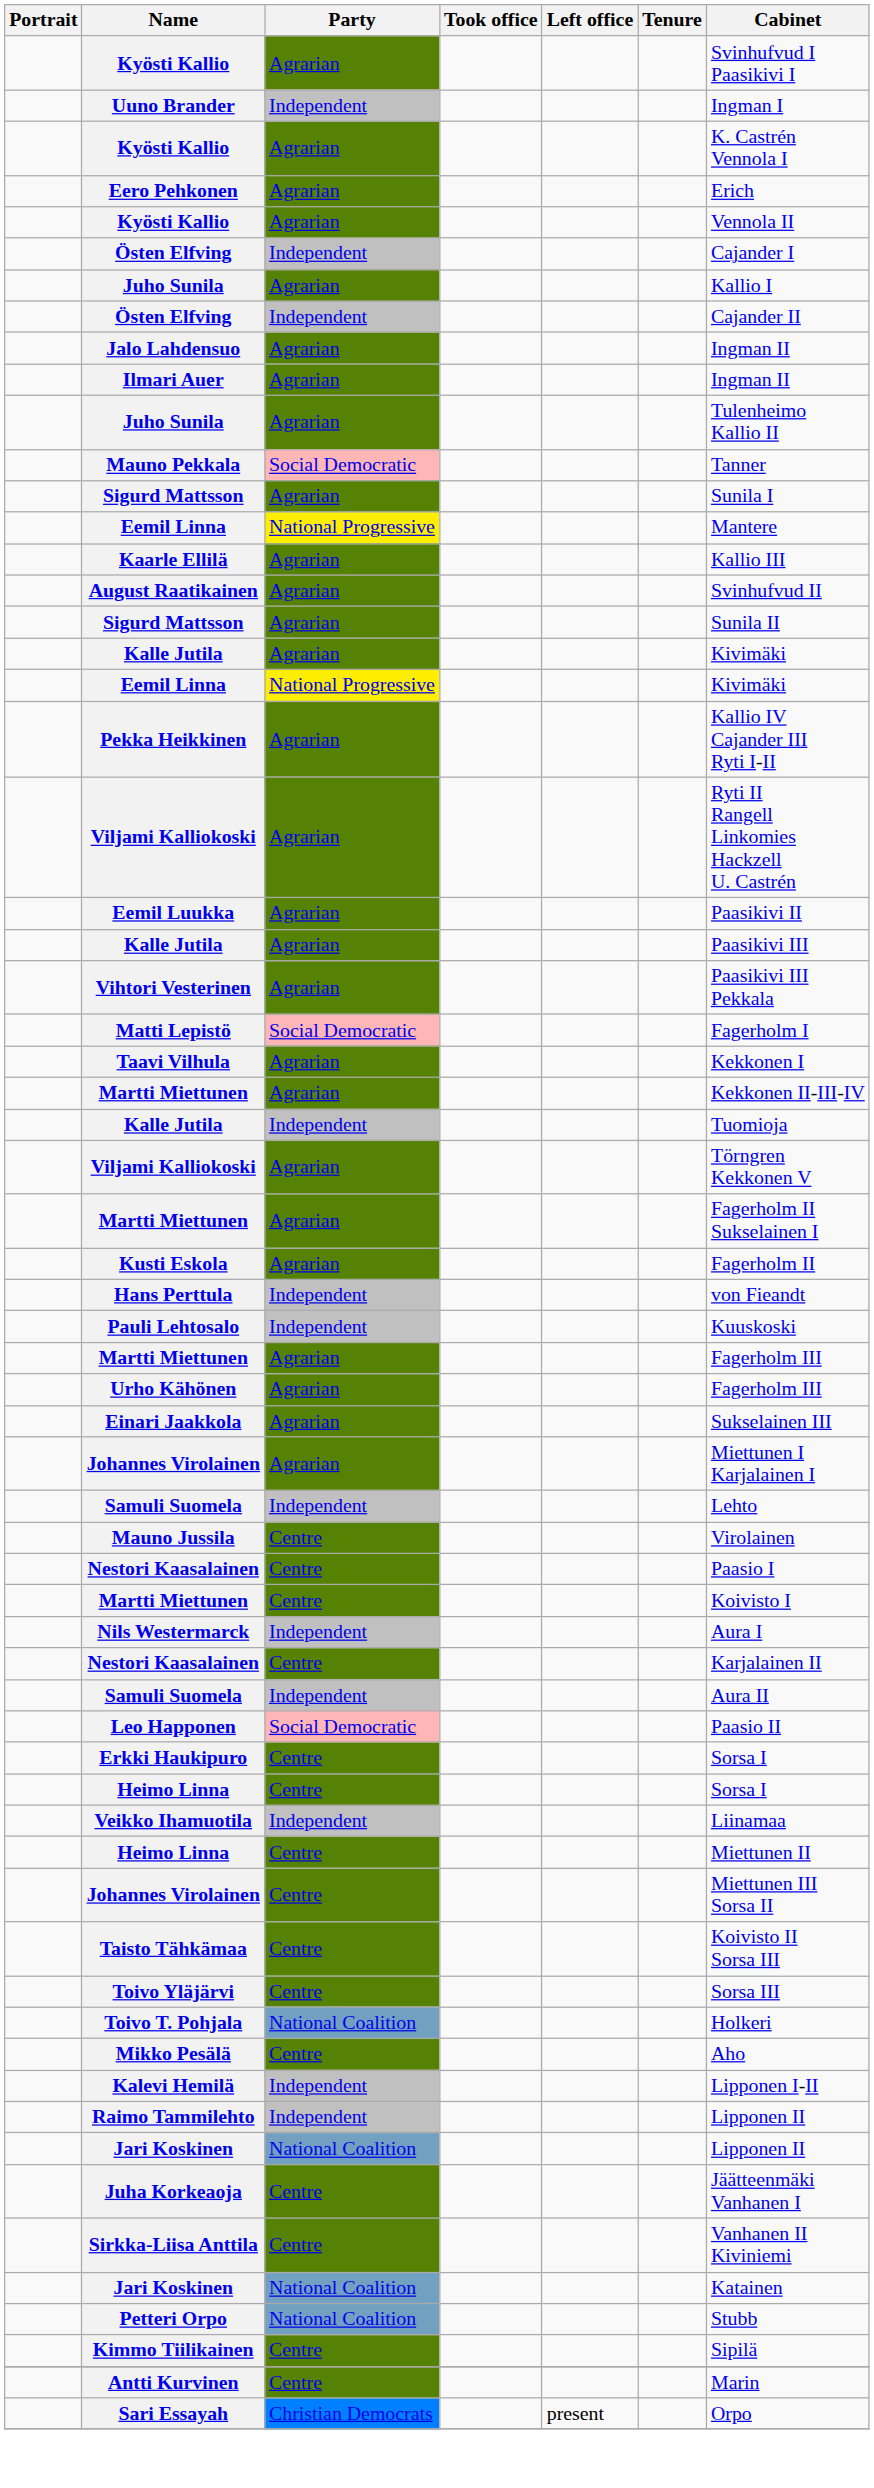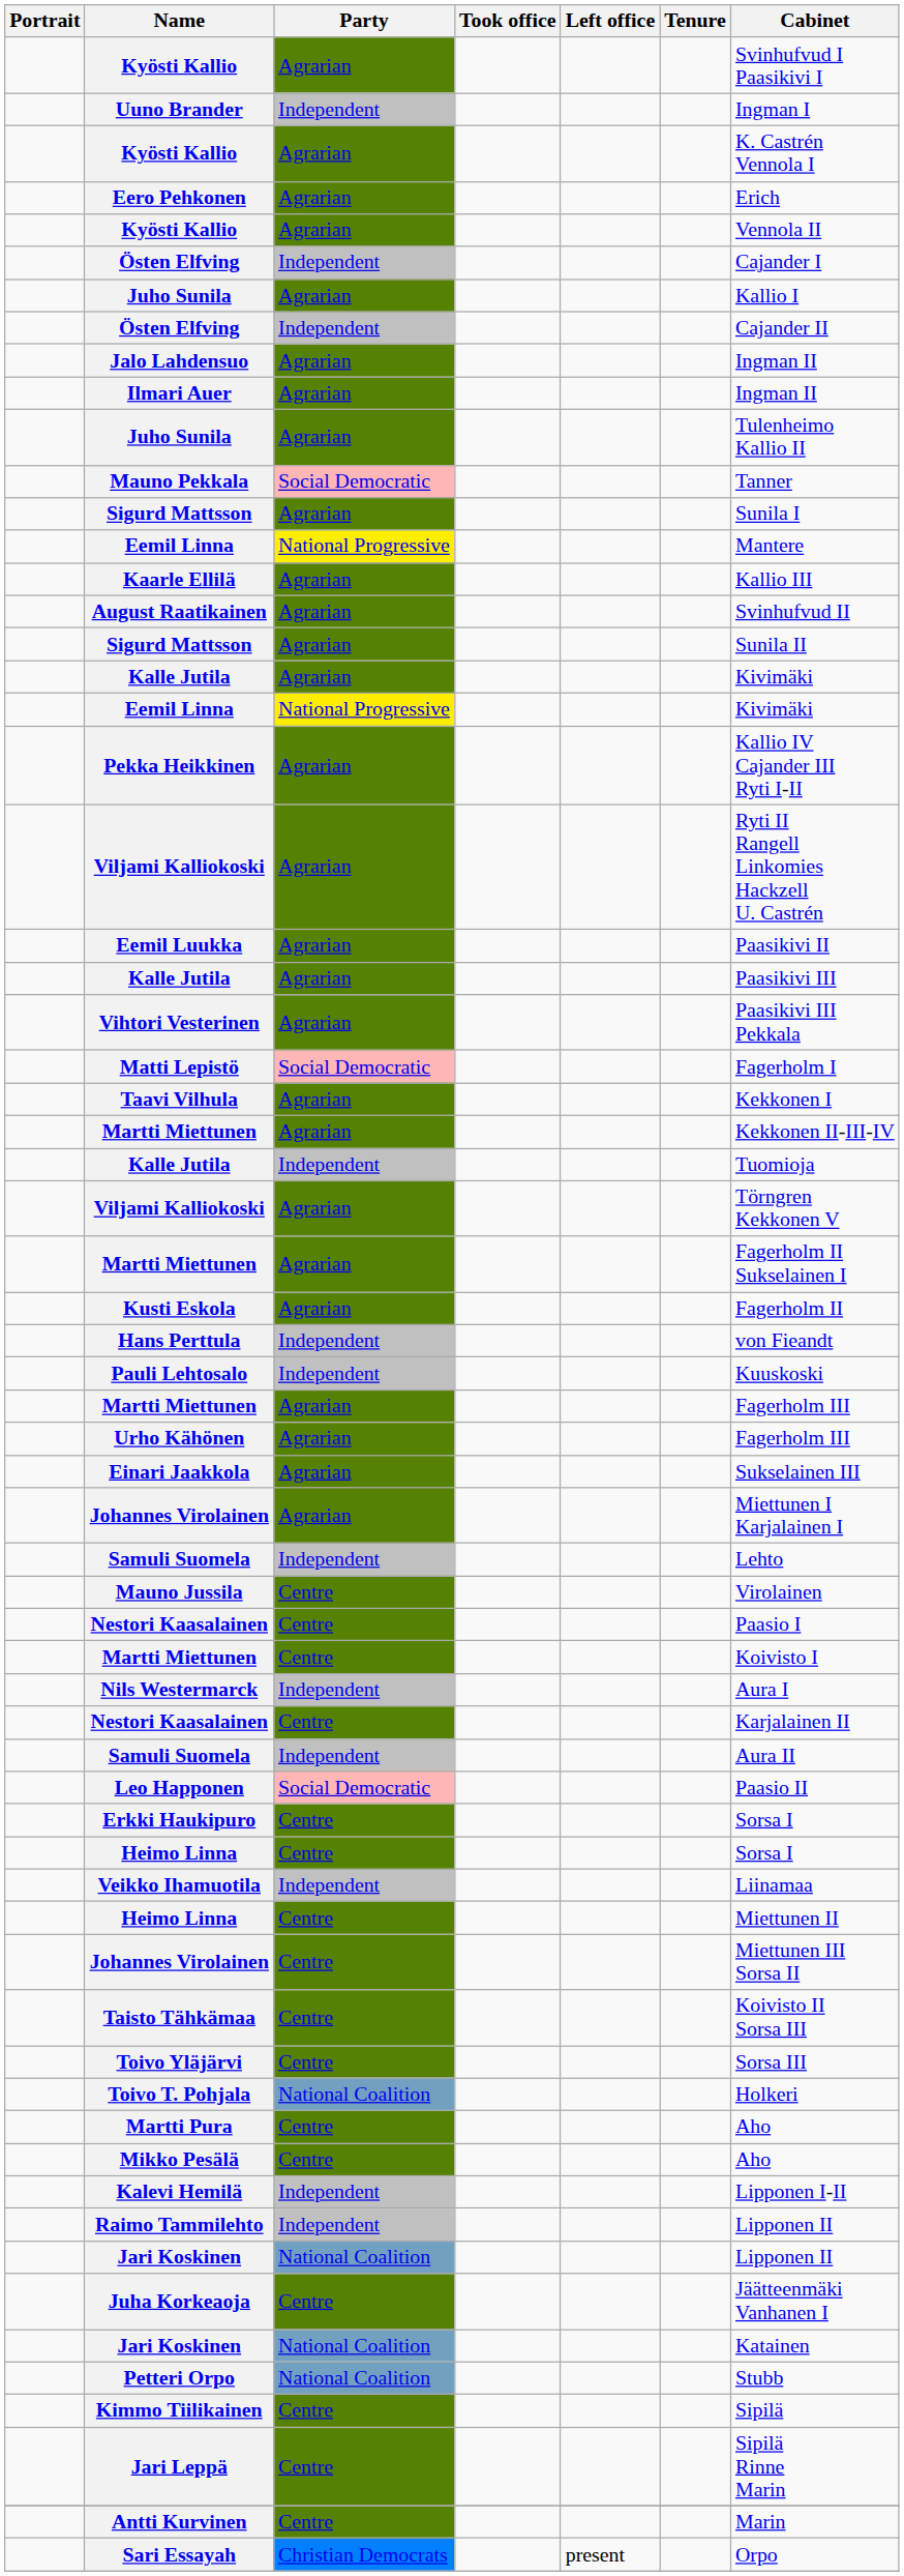+ row: Martti Pura | Centre | Aho
- row: Sirkka-Liisa Anttila | Centre | Vanhanen II Kiviniemi
+ row: Jari Leppä | Centre | Sipilä Rinne Marin
